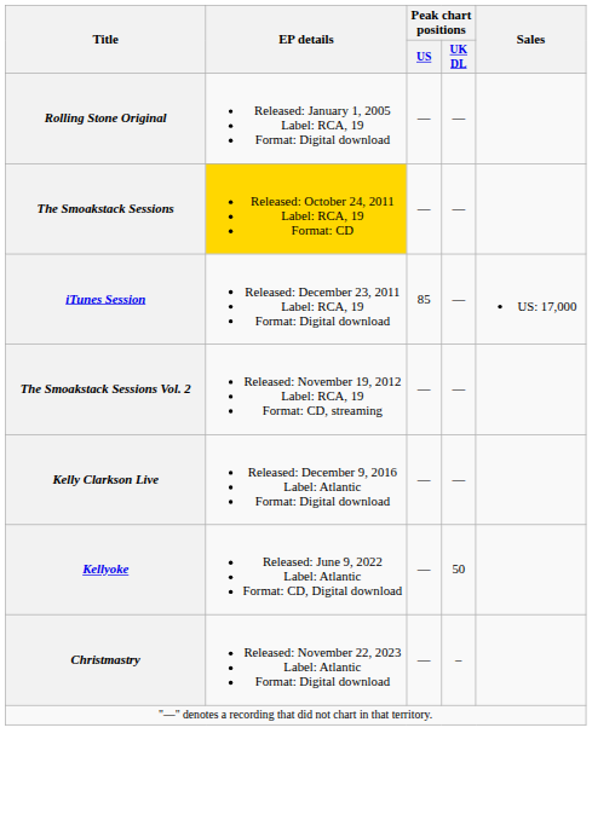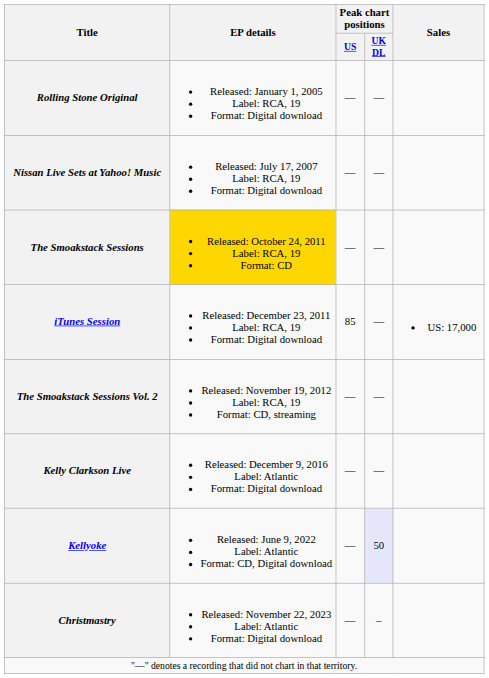+ row: Nissan Live Sets at Yahoo! Music | Released: July 17, 2007 Label: RCA, 19 Format: Digital download | — | —
Kellyoke | Peak chart positions / UK DL: no background -> lavender background
